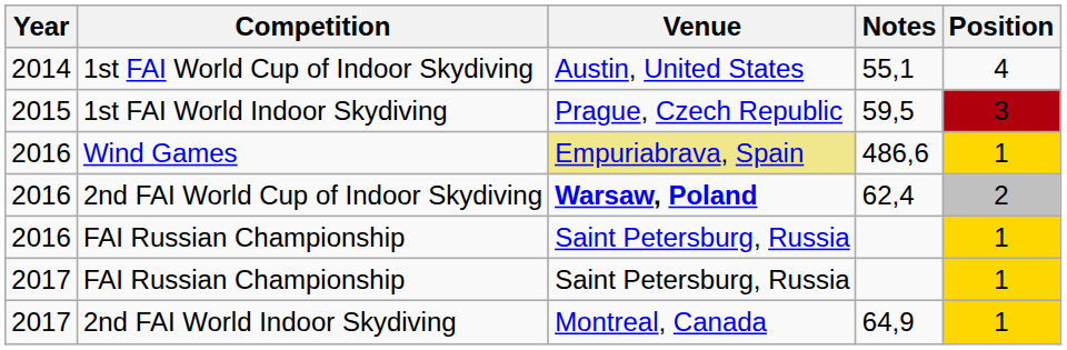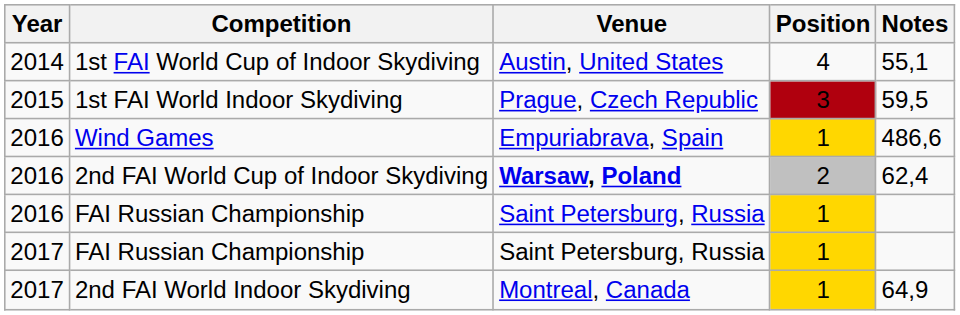columns swapped: Position <-> Notes
Wind Games | Venue: khaki background -> no background
